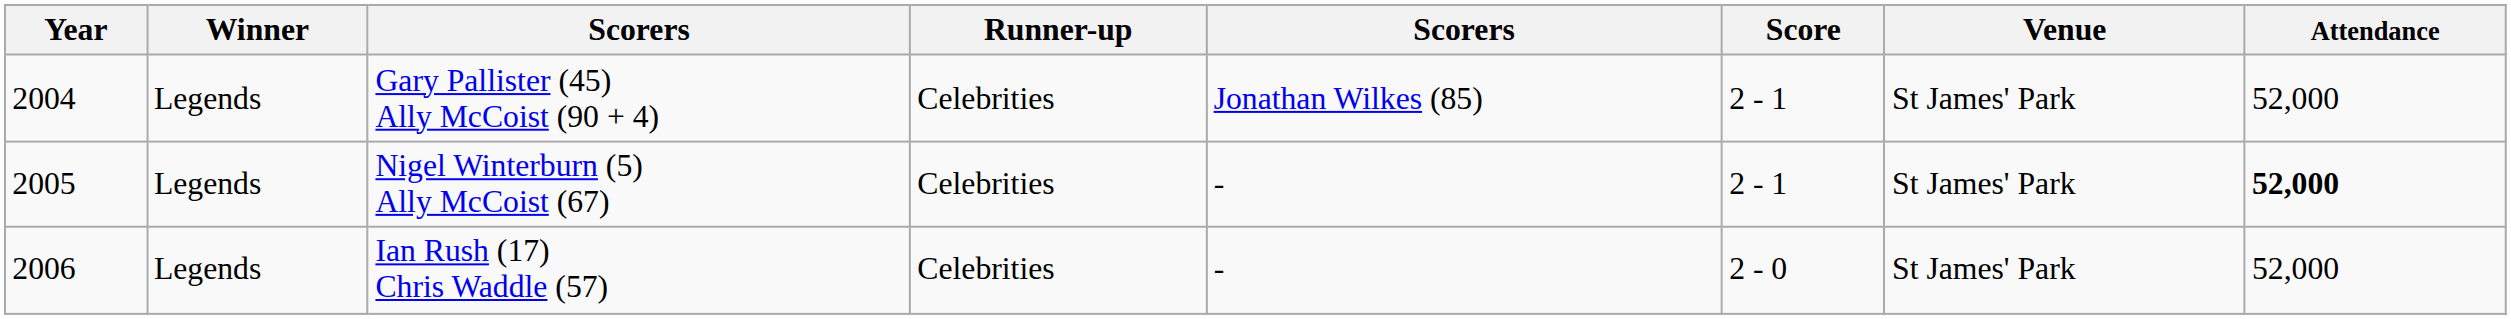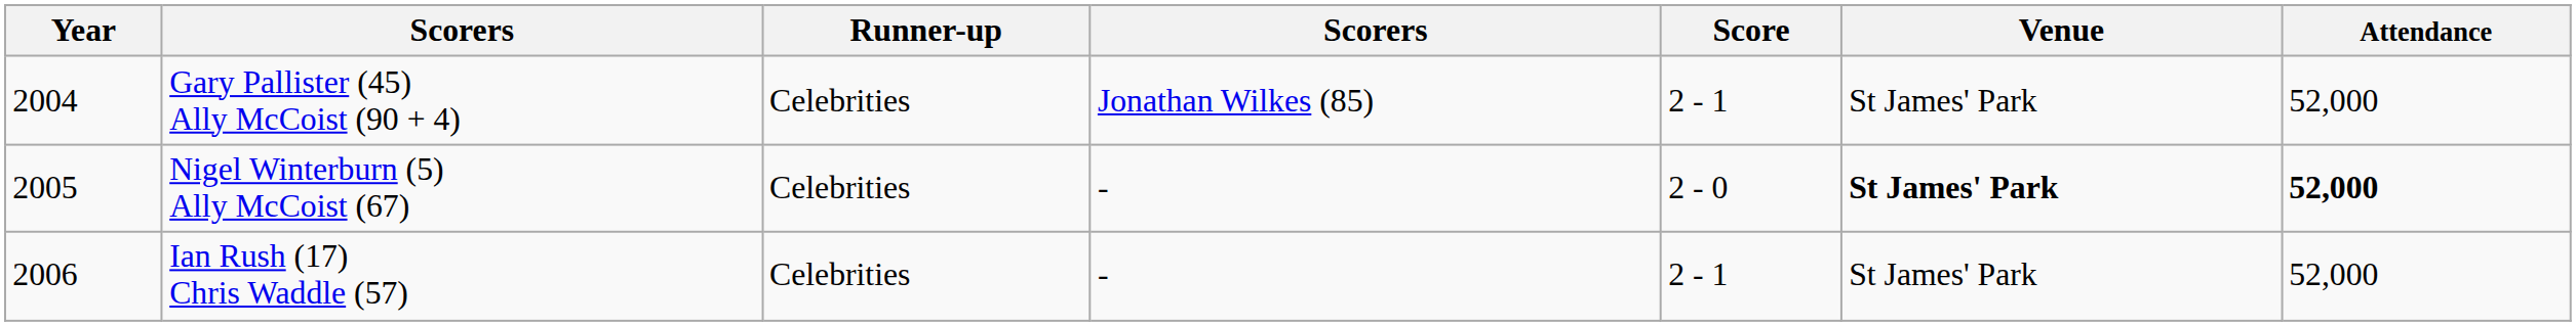- column: Winner | Legends | Legends | Legends
Nigel Winterburn (5) Ally McCoist (67) | Score: 2 - 1 -> 2 - 0
Nigel Winterburn (5) Ally McCoist (67) | Venue: normal -> bold
Ian Rush (17) Chris Waddle (57) | Score: 2 - 0 -> 2 - 1
